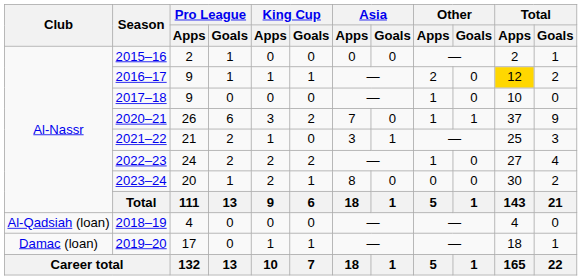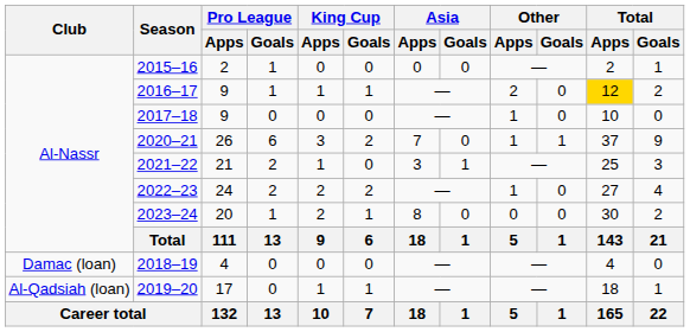2018–19 | Club: Al-Qadsiah (loan) -> Damac (loan)
2019–20 | Club: Damac (loan) -> Al-Qadsiah (loan)
